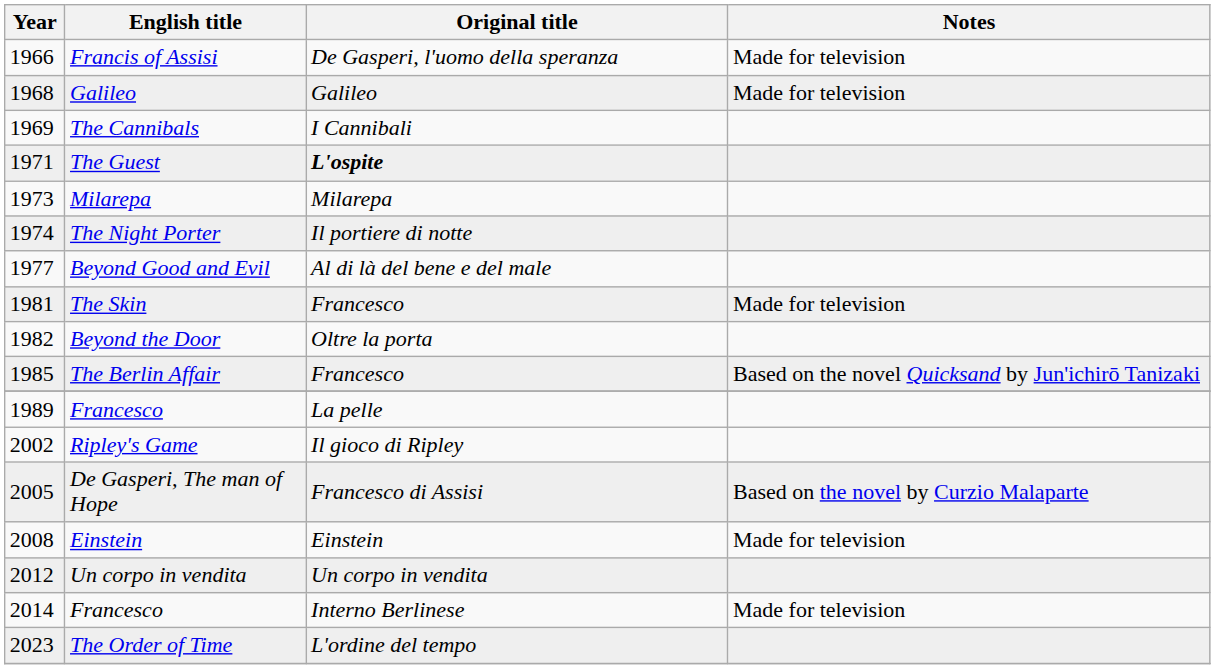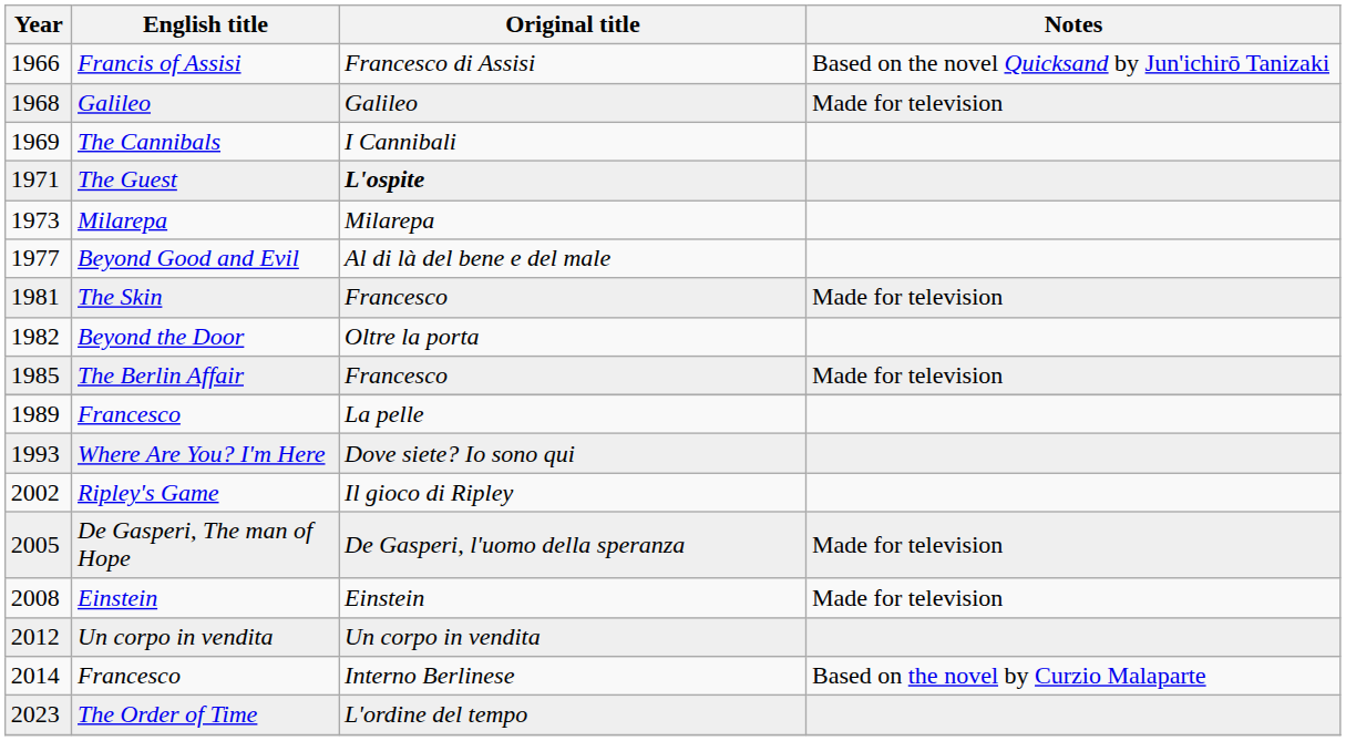Francis of Assisi | Original title: De Gasperi, l'uomo della speranza -> Francesco di Assisi
Francis of Assisi | Notes: Made for television -> Based on the novel Quicksand by Jun'ichirō Tanizaki
- row: 1974 | The Night Porter | Il portiere di notte
The Berlin Affair | Notes: Based on the novel Quicksand by Jun'ichirō Tanizaki -> Made for television
+ row: 1993 | Where Are You? I'm Here | Dove siete? Io sono qui
De Gasperi, The man of Hope | Original title: Francesco di Assisi -> De Gasperi, l'uomo della speranza
De Gasperi, The man of Hope | Notes: Based on the novel by Curzio Malaparte -> Made for television
2014 / Francesco | Notes: Made for television -> Based on the novel by Curzio Malaparte
